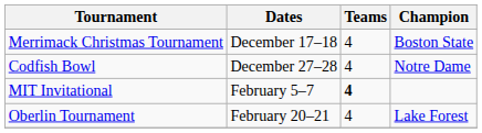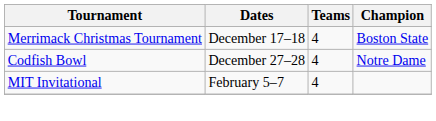MIT Invitational | Teams: bold -> normal
- row: Oberlin Tournament | February 20–21 | 4 | Lake Forest
